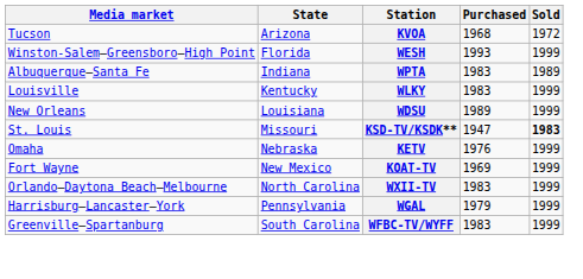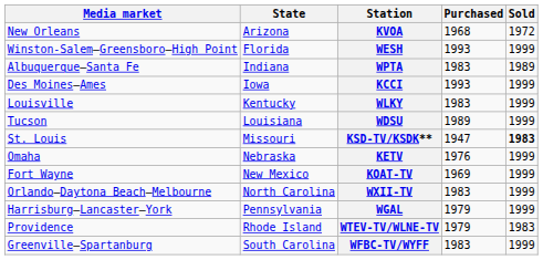KVOA | Media market: Tucson -> New Orleans
+ row: Des Moines–Ames | Iowa | KCCI | 1993 | 1999
WDSU | Media market: New Orleans -> Tucson
+ row: Providence | Rhode Island | WTEV-TV/WLNE-TV | 1979 | 1983
